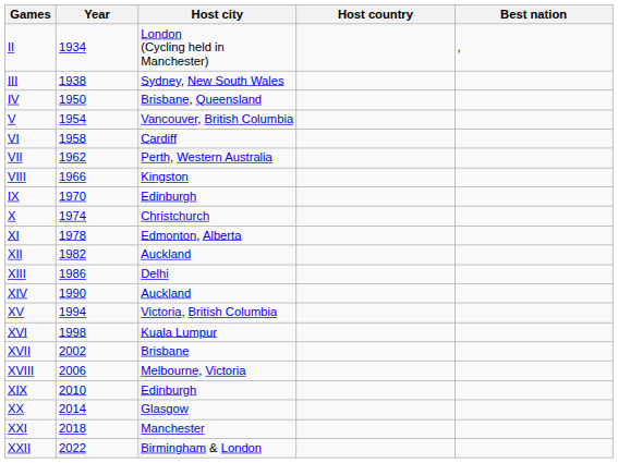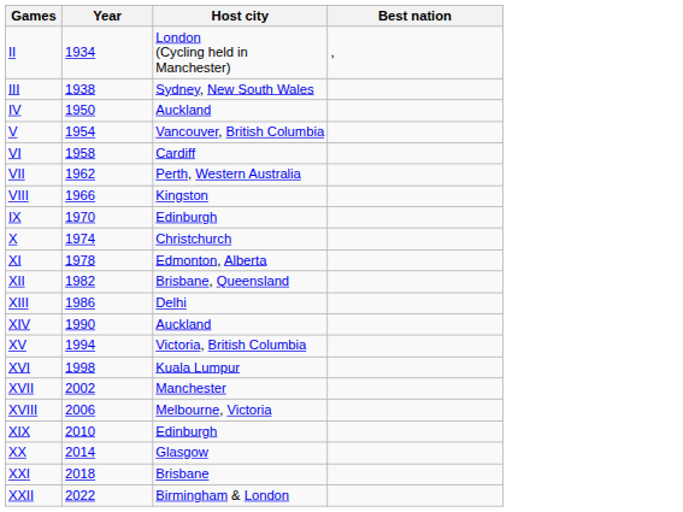- column: Host country
IV | Host city: Brisbane, Queensland -> Auckland
XII | Host city: Auckland -> Brisbane, Queensland
XVII | Host city: Brisbane -> Manchester
XXI | Host city: Manchester -> Brisbane
